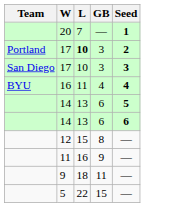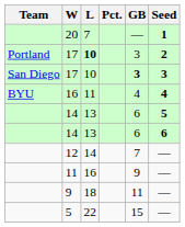+ column: Pct.
San Diego / 17 | GB: normal -> bold
12 | L: 15 -> 14
12 | GB: 8 -> 7
